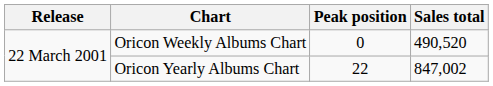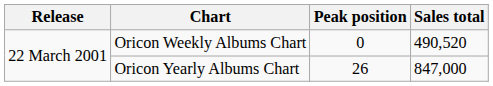Oricon Yearly Albums Chart | Peak position: 22 -> 26
Oricon Yearly Albums Chart | Sales total: 847,002 -> 847,000
